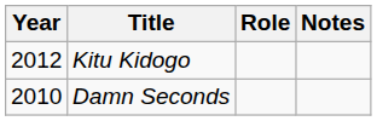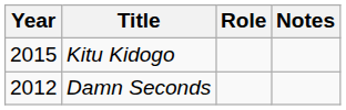Kitu Kidogo | Year: 2012 -> 2015
Damn Seconds | Year: 2010 -> 2012
